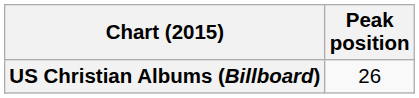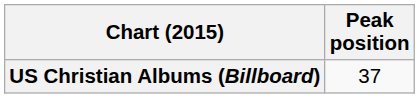US Christian Albums (Billboard) | Peak position: 26 -> 37
